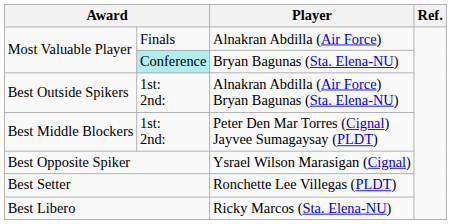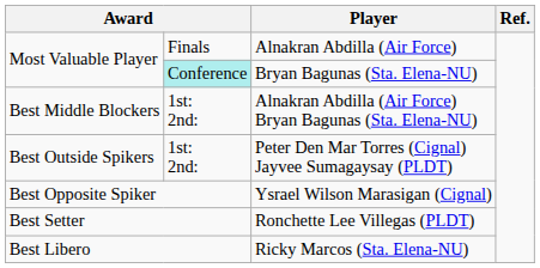Alnakran Abdilla (Air Force) Bryan Bagunas (Sta. Elena-NU) | column 1: Best Outside Spikers -> Best Middle Blockers
Peter Den Mar Torres (Cignal) Jayvee Sumagaysay (PLDT) | column 1: Best Middle Blockers -> Best Outside Spikers
